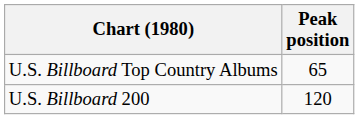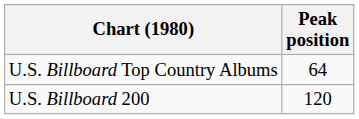U.S. Billboard Top Country Albums | Peak position: 65 -> 64
